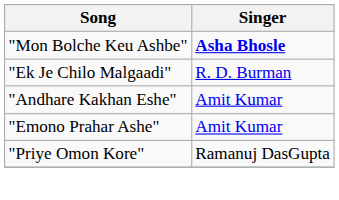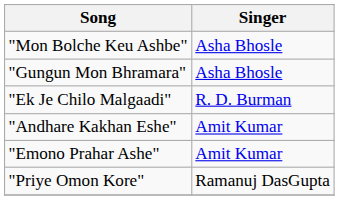"Mon Bolche Keu Ashbe" | Singer: bold -> normal
+ row: "Gungun Mon Bhramara" | Asha Bhosle
